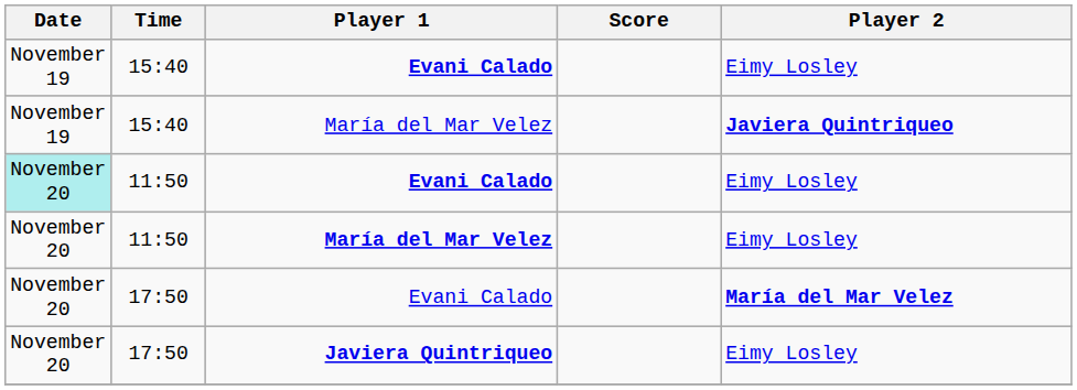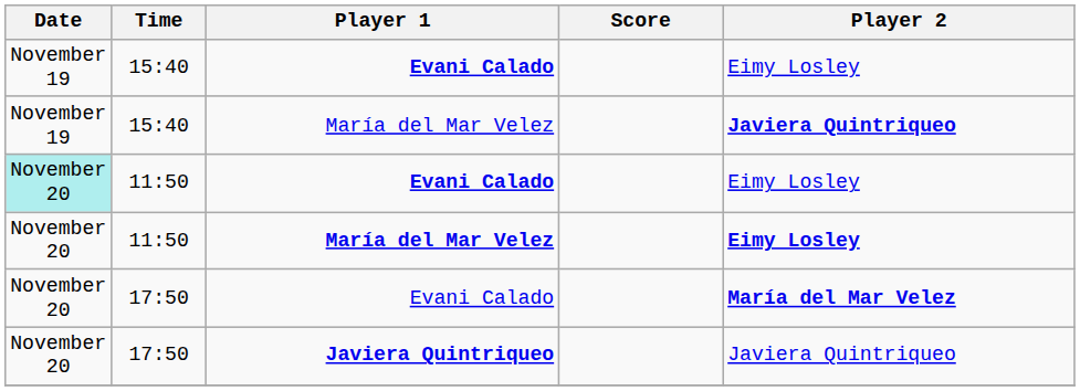11:50 / María del Mar Velez | Player 2: normal -> bold
17:50 / Javiera Quintriqueo | Player 2: Eimy Losley -> Javiera Quintriqueo
